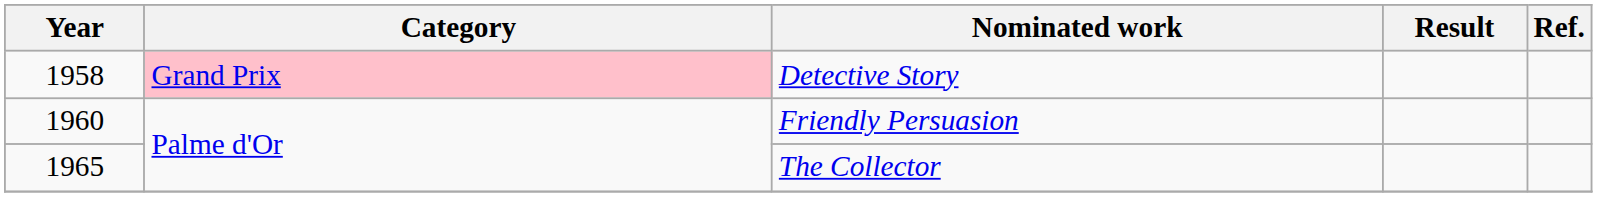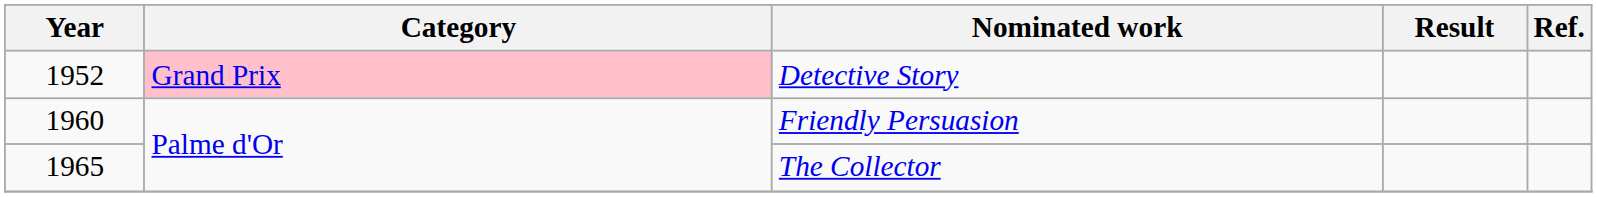Detective Story | Year: 1958 -> 1952
